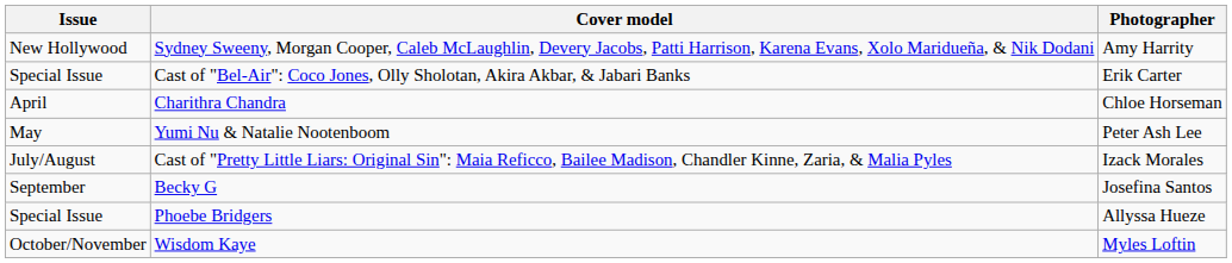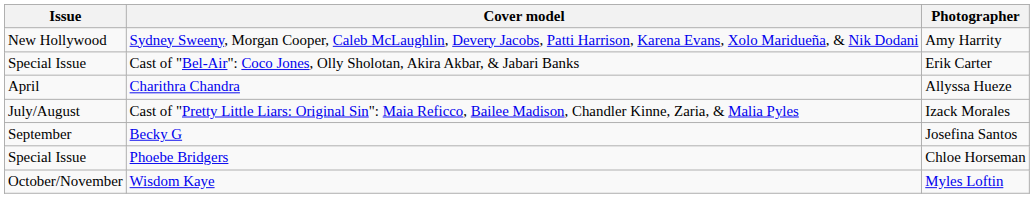Charithra Chandra | Photographer: Chloe Horseman -> Allyssa Hueze
- row: May | Yumi Nu & Natalie Nootenboom | Peter Ash Lee
Phoebe Bridgers | Photographer: Allyssa Hueze -> Chloe Horseman
